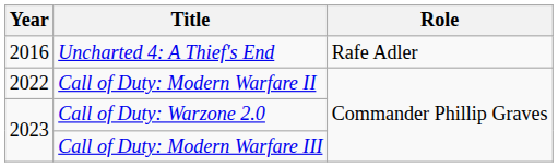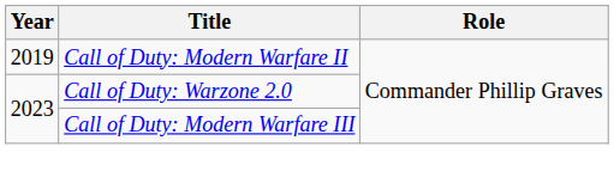- row: 2016 | Uncharted 4: A Thief's End | Rafe Adler
Call of Duty: Modern Warfare II | Year: 2022 -> 2019
